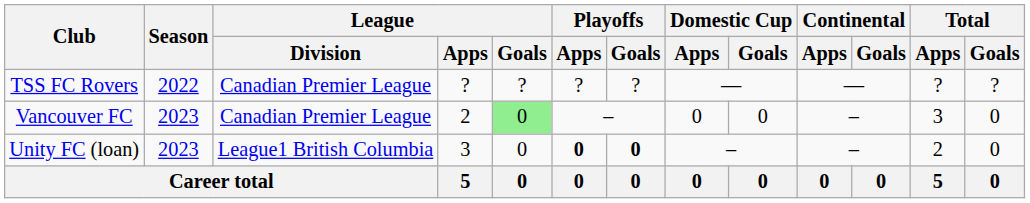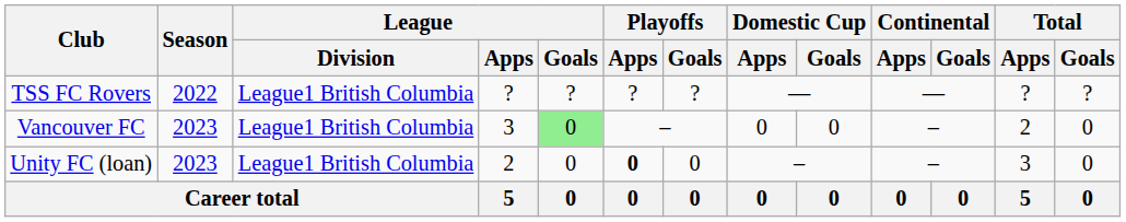TSS FC Rovers | League / Division: Canadian Premier League -> League1 British Columbia
Vancouver FC | League / Division: Canadian Premier League -> League1 British Columbia
Vancouver FC | League / Apps: 2 -> 3
Vancouver FC | Total / Apps: 3 -> 2
Unity FC (loan) | League / Apps: 3 -> 2
Unity FC (loan) | Playoffs / Goals: bold -> normal
Unity FC (loan) | Total / Apps: 2 -> 3
